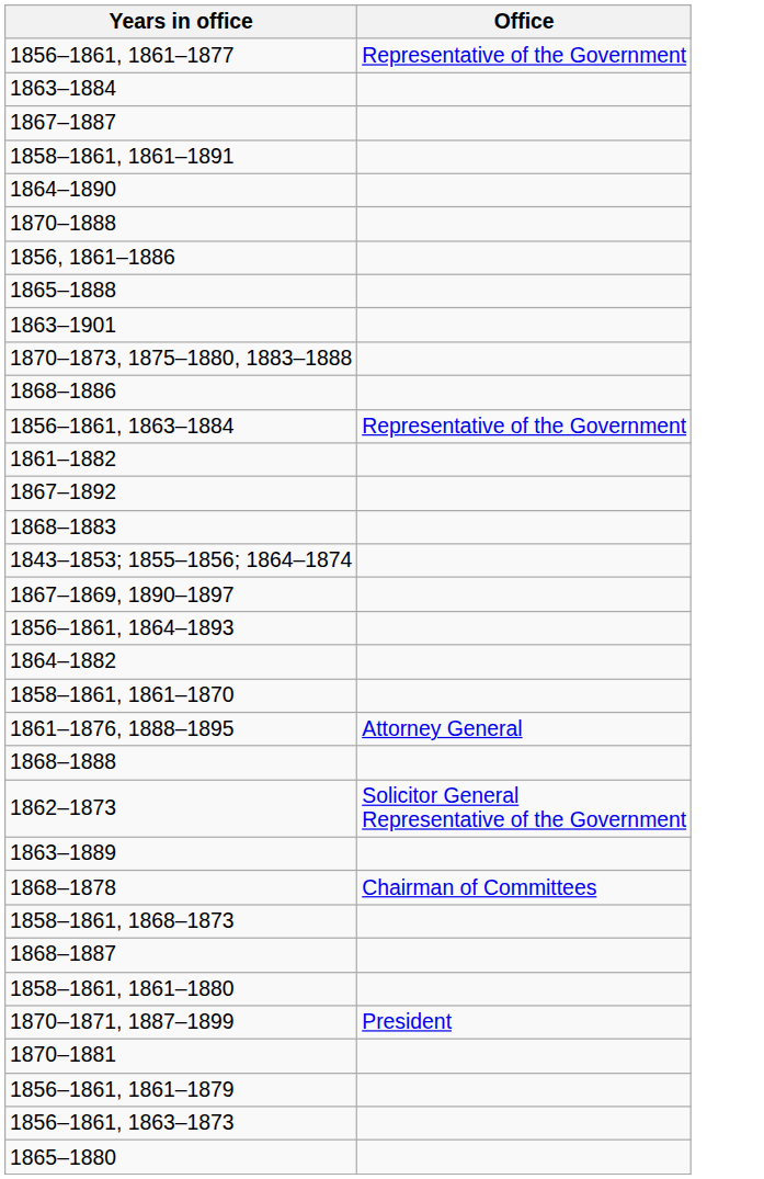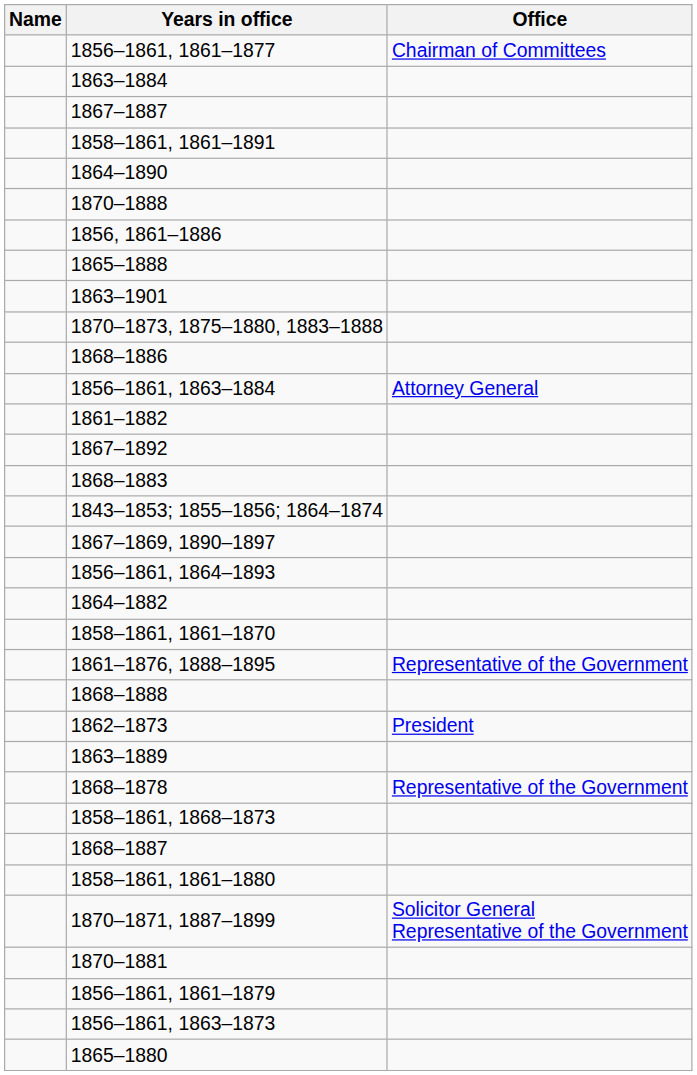+ column: Name
1856–1861, 1861–1877 | Office: Representative of the Government -> Chairman of Committees
1856–1861, 1863–1884 | Office: Representative of the Government -> Attorney General
1861–1876, 1888–1895 | Office: Attorney General -> Representative of the Government
1862–1873 | Office: Solicitor General Representative of the Government -> President
1868–1878 | Office: Chairman of Committees -> Representative of the Government
1870–1871, 1887–1899 | Office: President -> Solicitor General Representative of the Government
